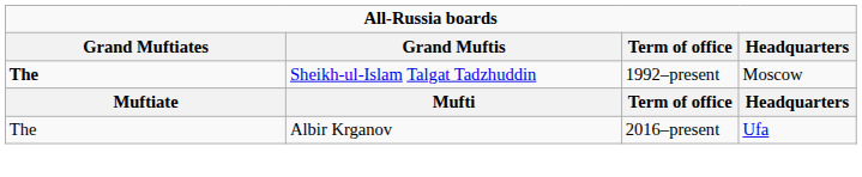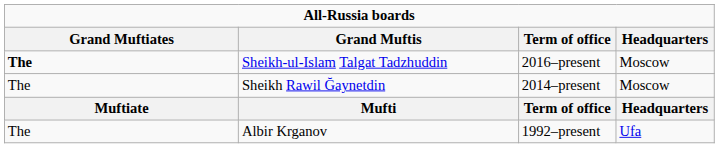Sheikh-ul-Islam Talgat Tadzhuddin | Term of office: 1992–present -> 2016–present
+ row: The | Sheikh Rawil Ğaynetdin | 2014–present | Moscow
Albir Krganov | Term of office: 2016–present -> 1992–present
